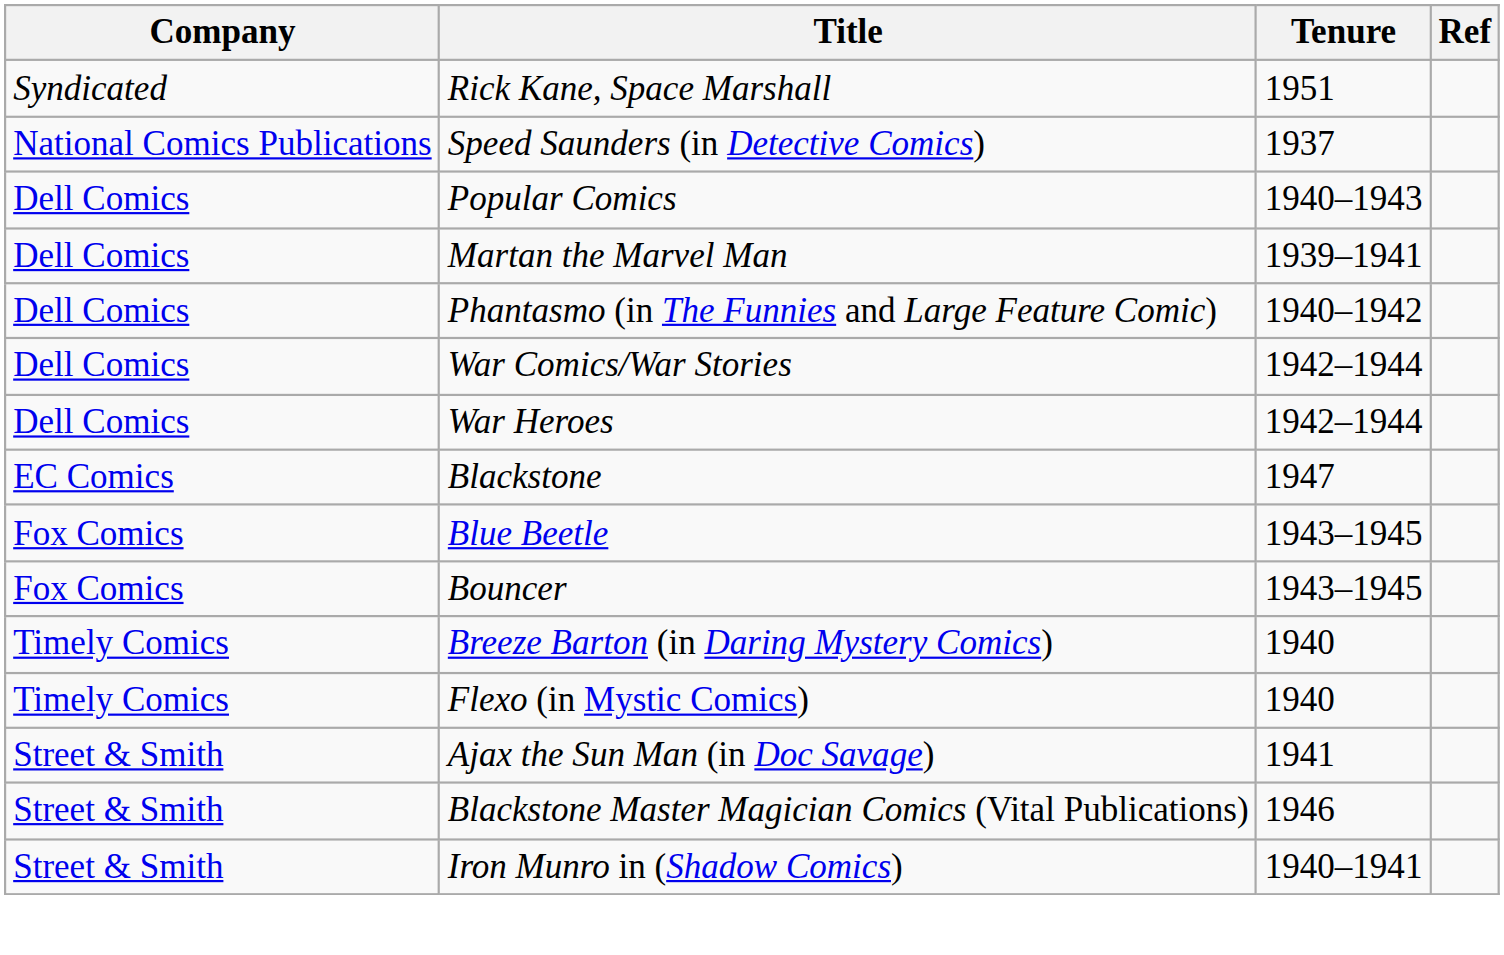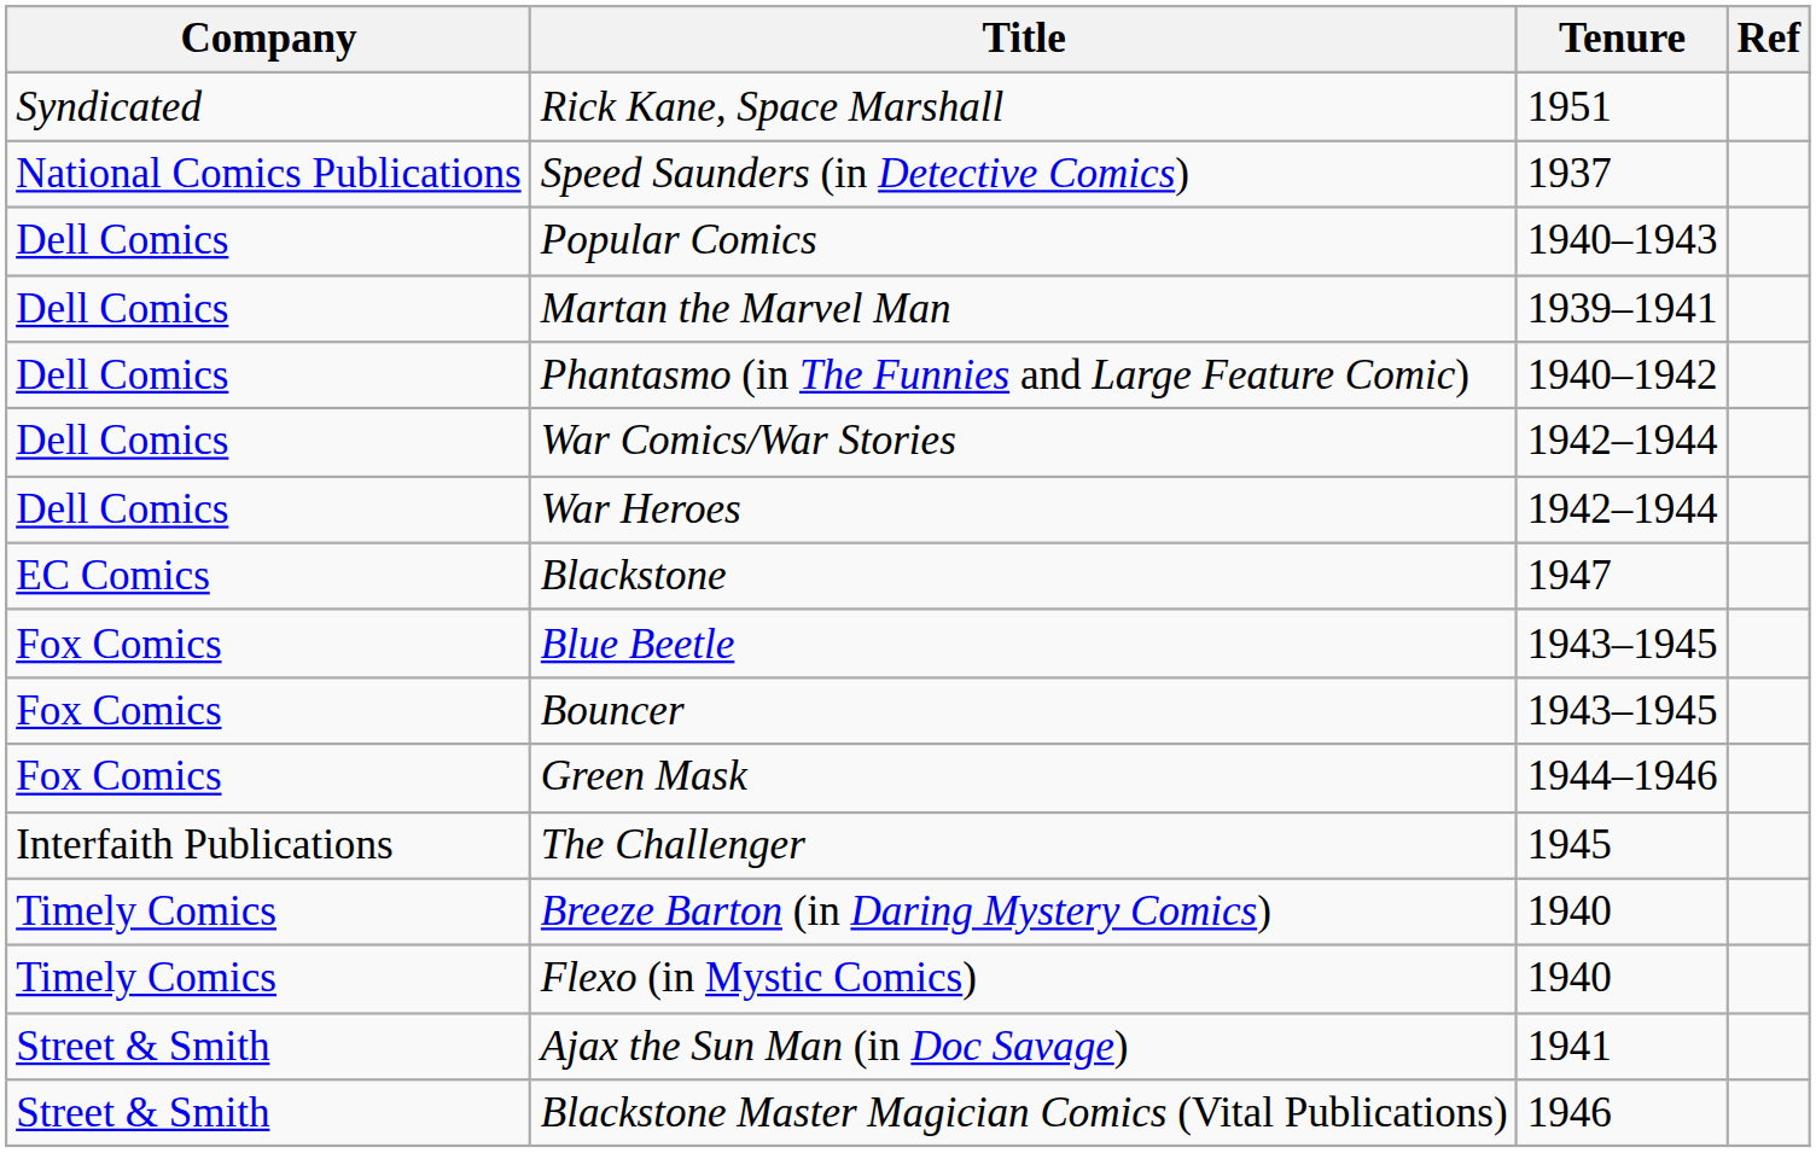+ row: Fox Comics | Green Mask | 1944–1946
+ row: Interfaith Publications | The Challenger | 1945
- row: Street & Smith | Iron Munro in (Shadow Comics) | 1940–1941
